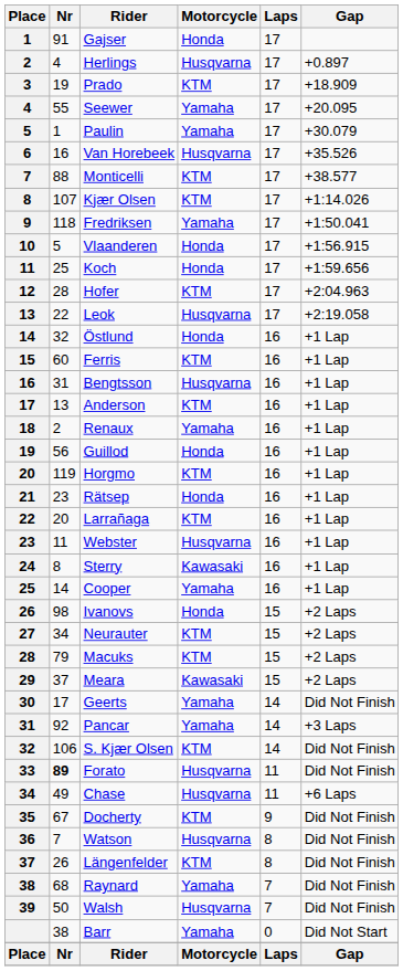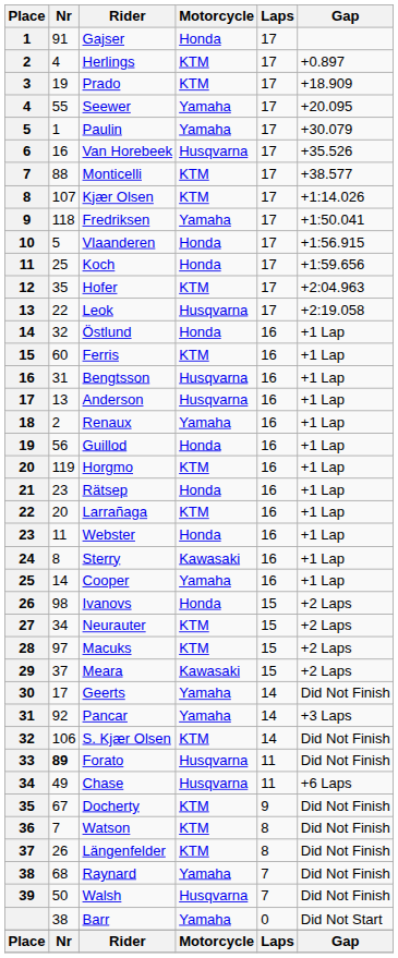Herlings | Motorcycle: Husqvarna -> KTM
Hofer | Nr: 28 -> 35
Anderson | Motorcycle: KTM -> Husqvarna
Webster | Motorcycle: Husqvarna -> Honda
Macuks | Nr: 79 -> 97
Watson | Motorcycle: Husqvarna -> KTM
